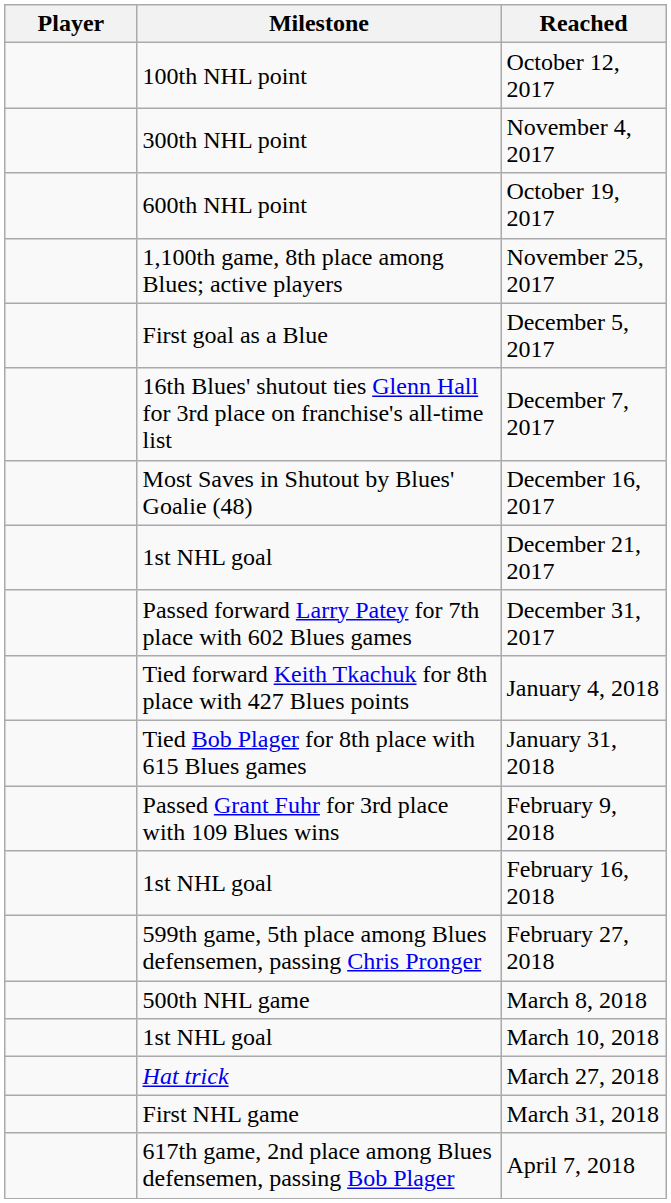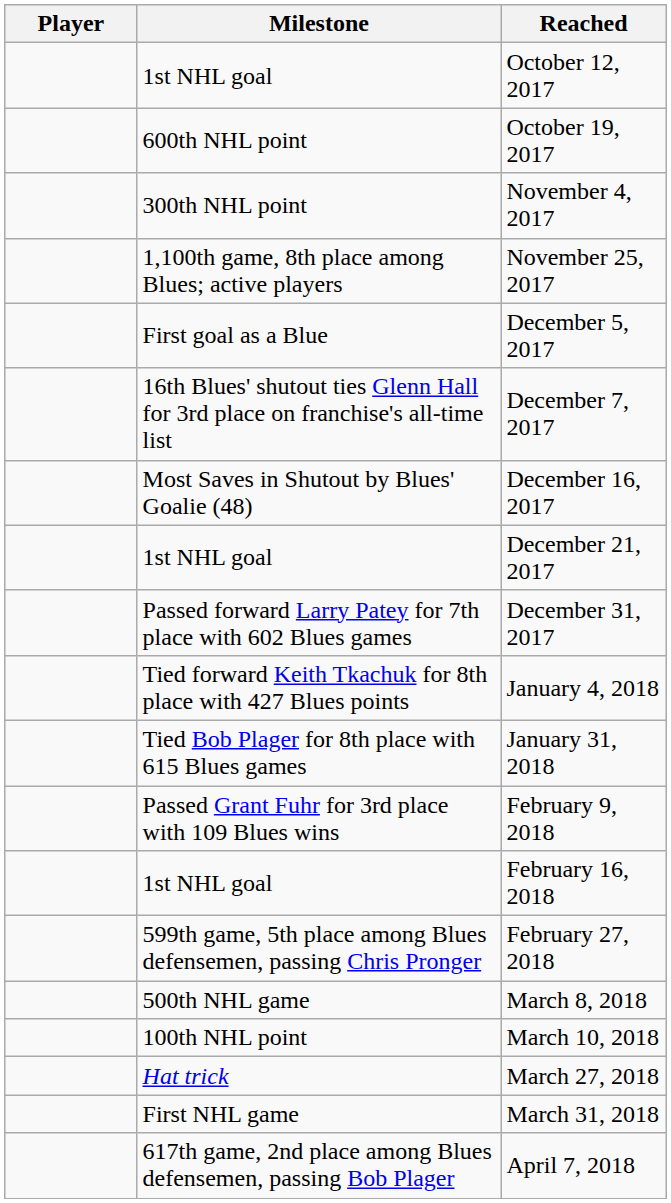October 12, 2017 | Milestone: 100th NHL point -> 1st NHL goal
rows swapped: October 19, 2017 <-> November 4, 2017
March 10, 2018 | Milestone: 1st NHL goal -> 100th NHL point
